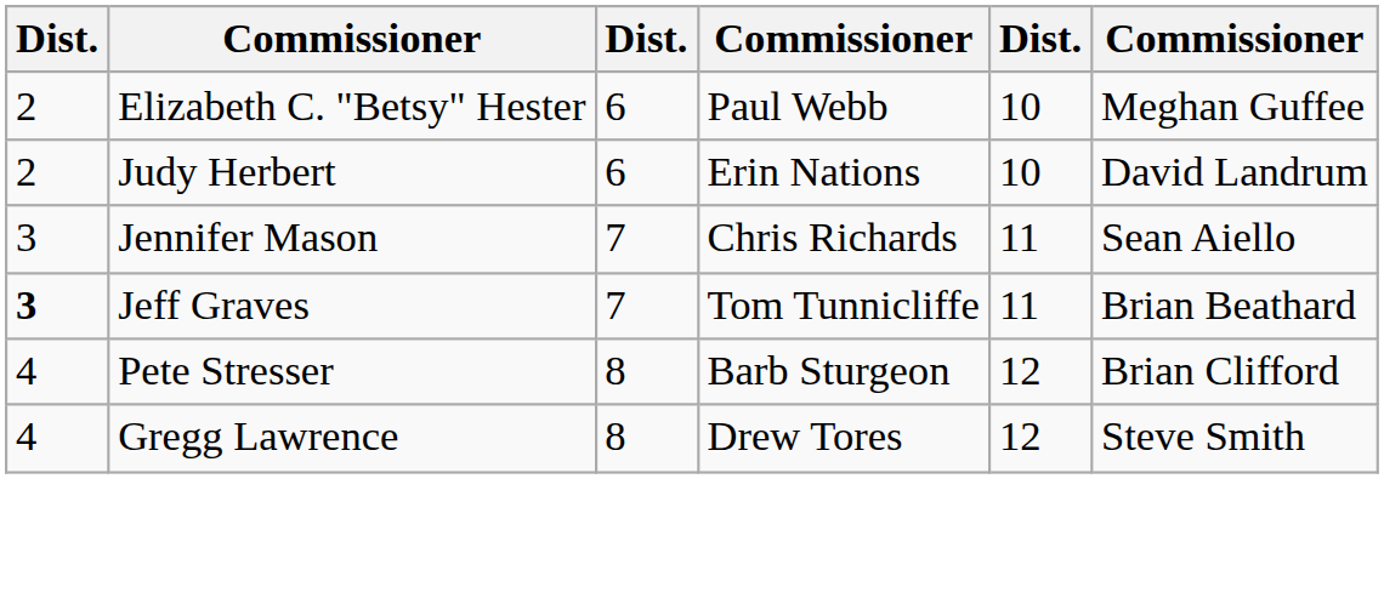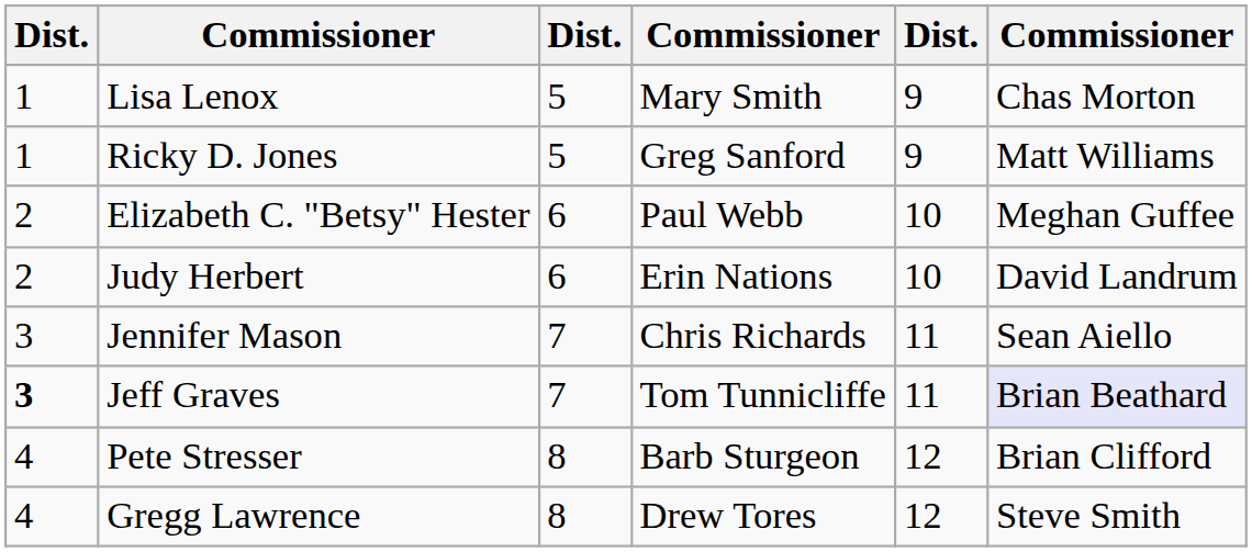+ row: 1 | Lisa Lenox | 5 | Mary Smith | 9 | Chas Morton
+ row: 1 | Ricky D. Jones | 5 | Greg Sanford | 9 | Matt Williams
Jeff Graves | column 6: no background -> lavender background
